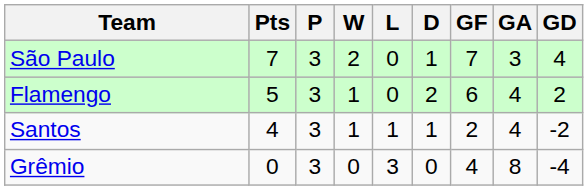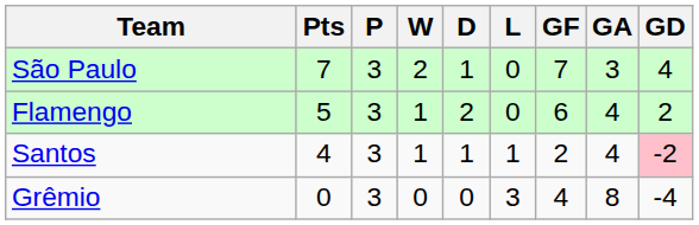columns swapped: D <-> L
Santos | GD: no background -> pink background
